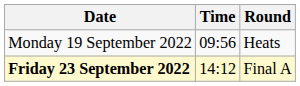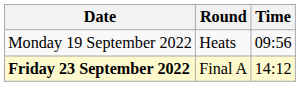columns swapped: Time <-> Round
